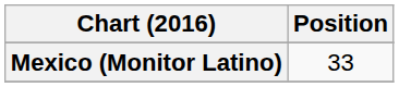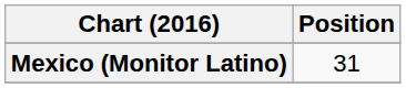Mexico (Monitor Latino) | Position: 33 -> 31
